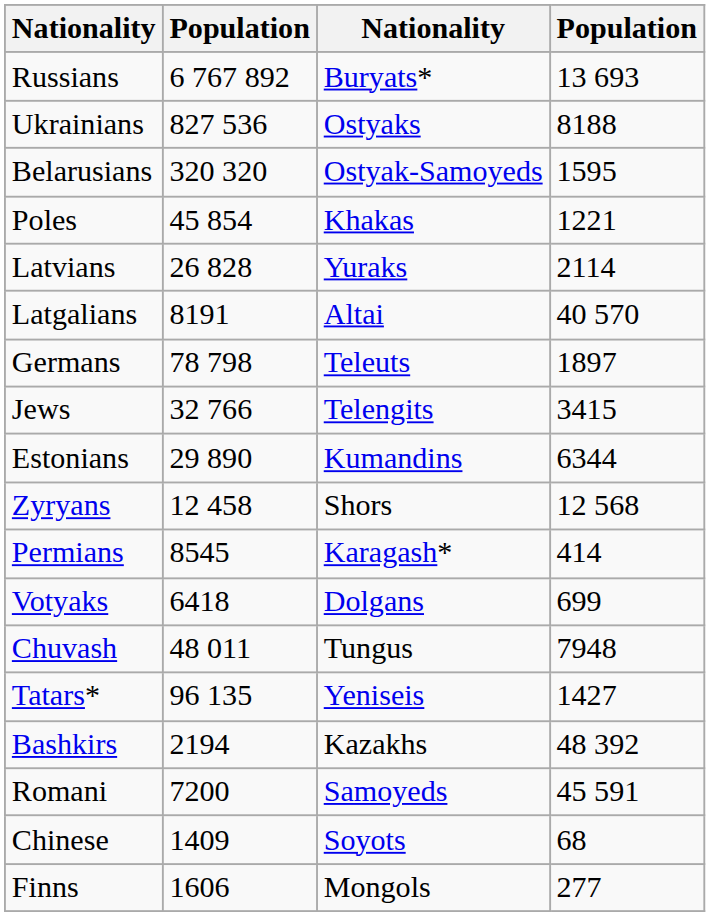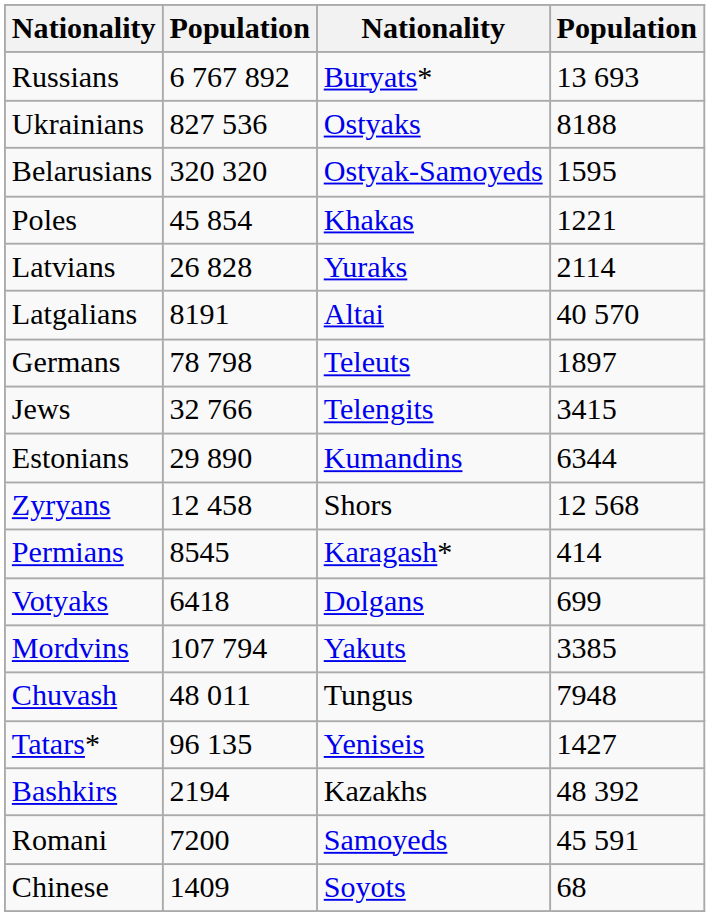+ row: Mordvins | 107 794 | Yakuts | 3385
- row: Finns | 1606 | Mongols | 277
